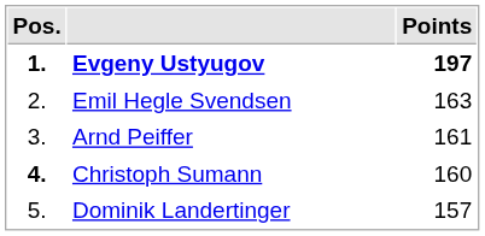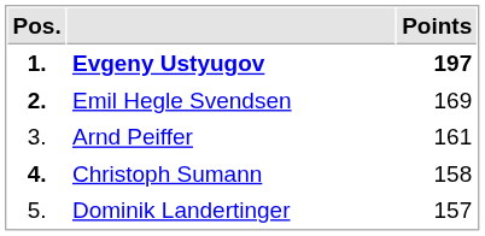Emil Hegle Svendsen | Pos.: normal -> bold
Emil Hegle Svendsen | Points: 163 -> 169
Christoph Sumann | Points: 160 -> 158
